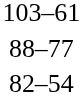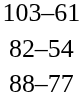rows swapped: 82–54 <-> 88–77
